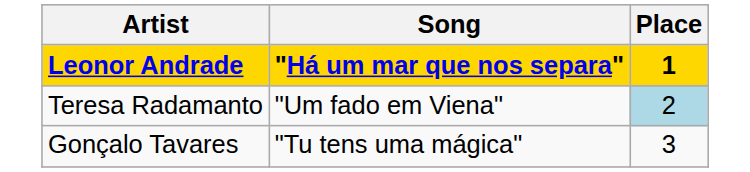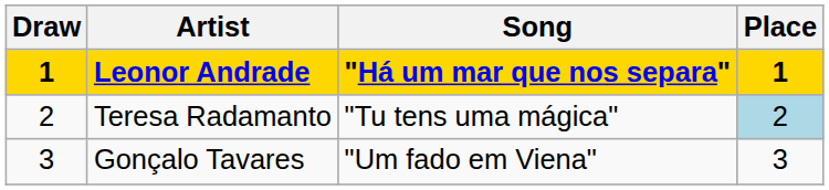+ column: Draw | 1 | 2 | 3
Teresa Radamanto | Song: "Um fado em Viena" -> "Tu tens uma mágica"
Gonçalo Tavares | Song: "Tu tens uma mágica" -> "Um fado em Viena"
